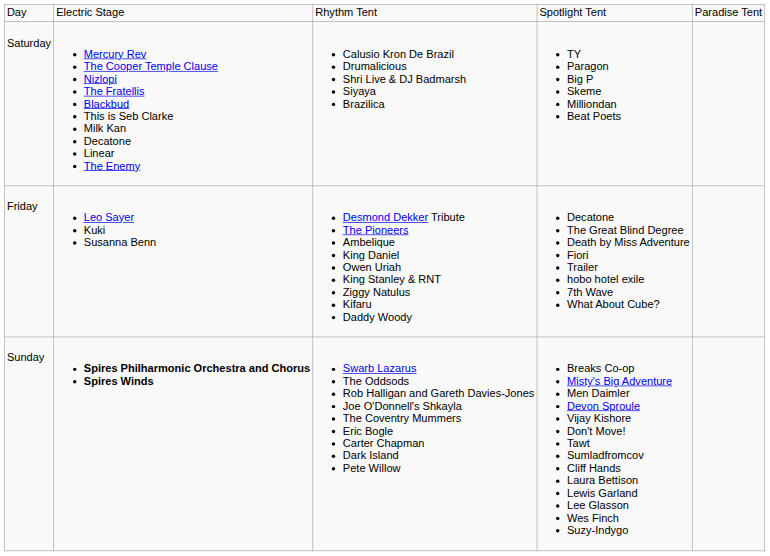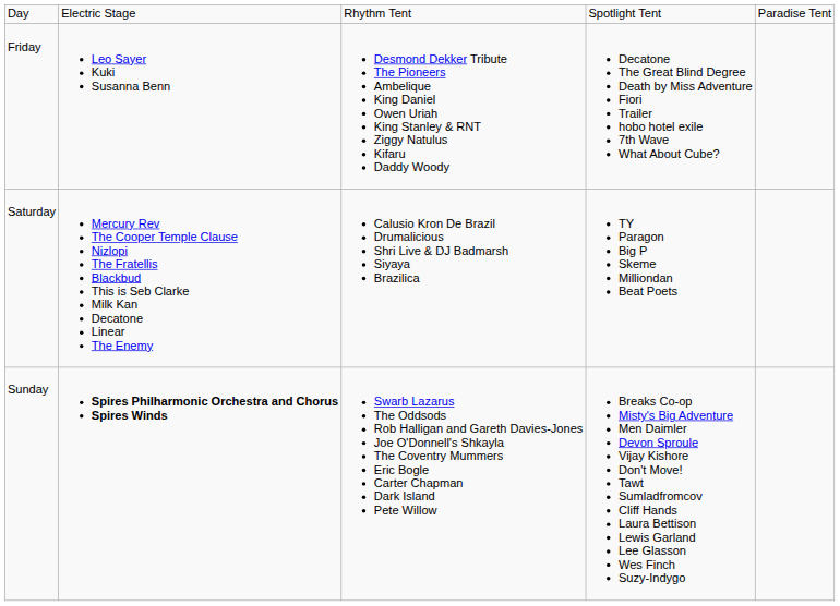rows swapped: Friday <-> Saturday
